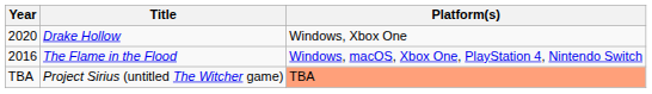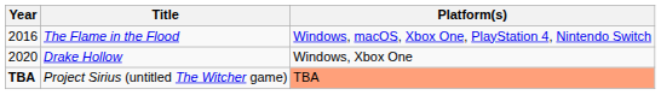rows swapped: The Flame in the Flood <-> Drake Hollow
Project Sirius (untitled The Witcher game) | Year: normal -> bold
